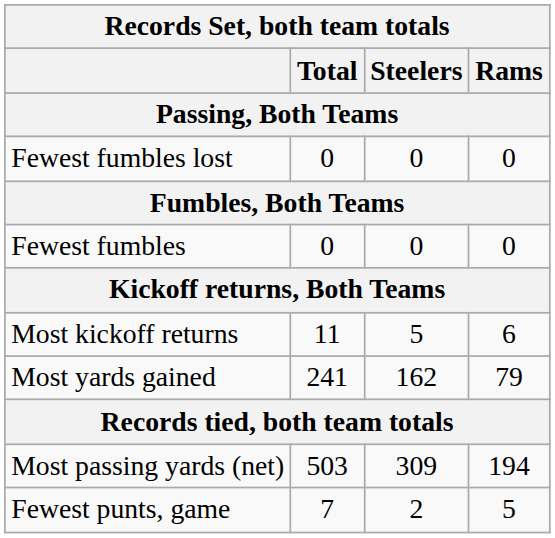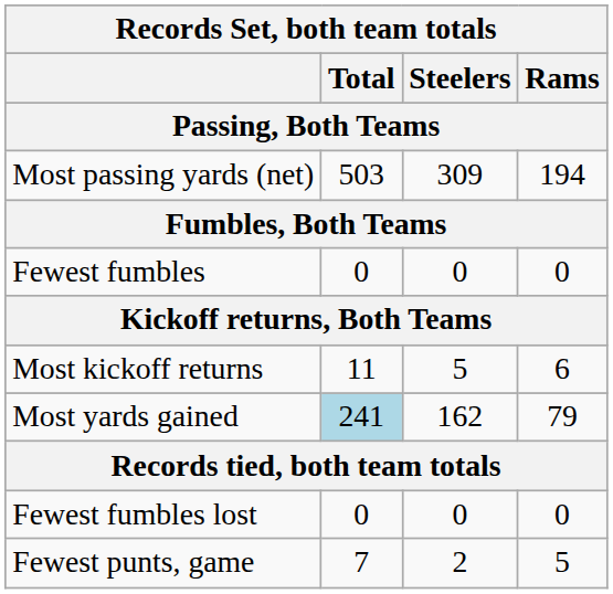rows swapped: Most passing yards (net) <-> Fewest fumbles lost
Most yards gained | Total: no background -> lightblue background
